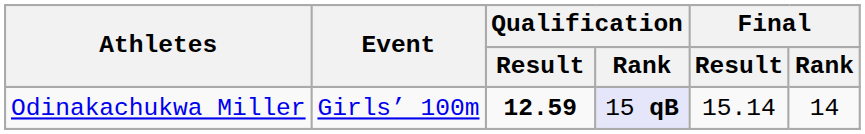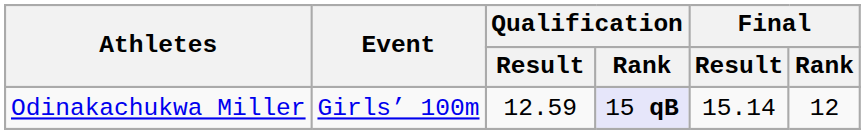Odinakachukwa Miller | Qualification / Result: bold -> normal
Odinakachukwa Miller | Final / Rank: 14 -> 12
